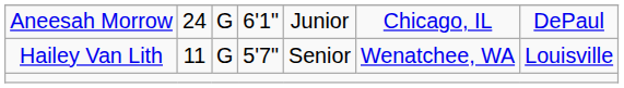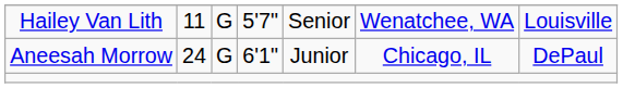rows swapped: Hailey Van Lith <-> Aneesah Morrow
